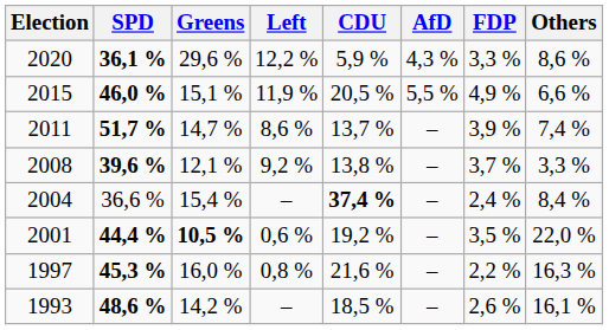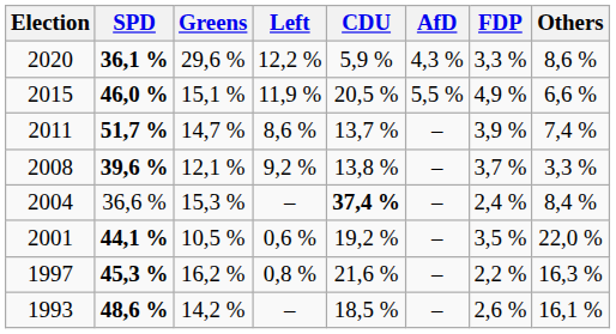2004 | Greens: 15,4 % -> 15,3 %
2001 | SPD: 44,4 % -> 44,1 %
2001 | Greens: bold -> normal
1997 | Greens: 16,0 % -> 16,2 %
